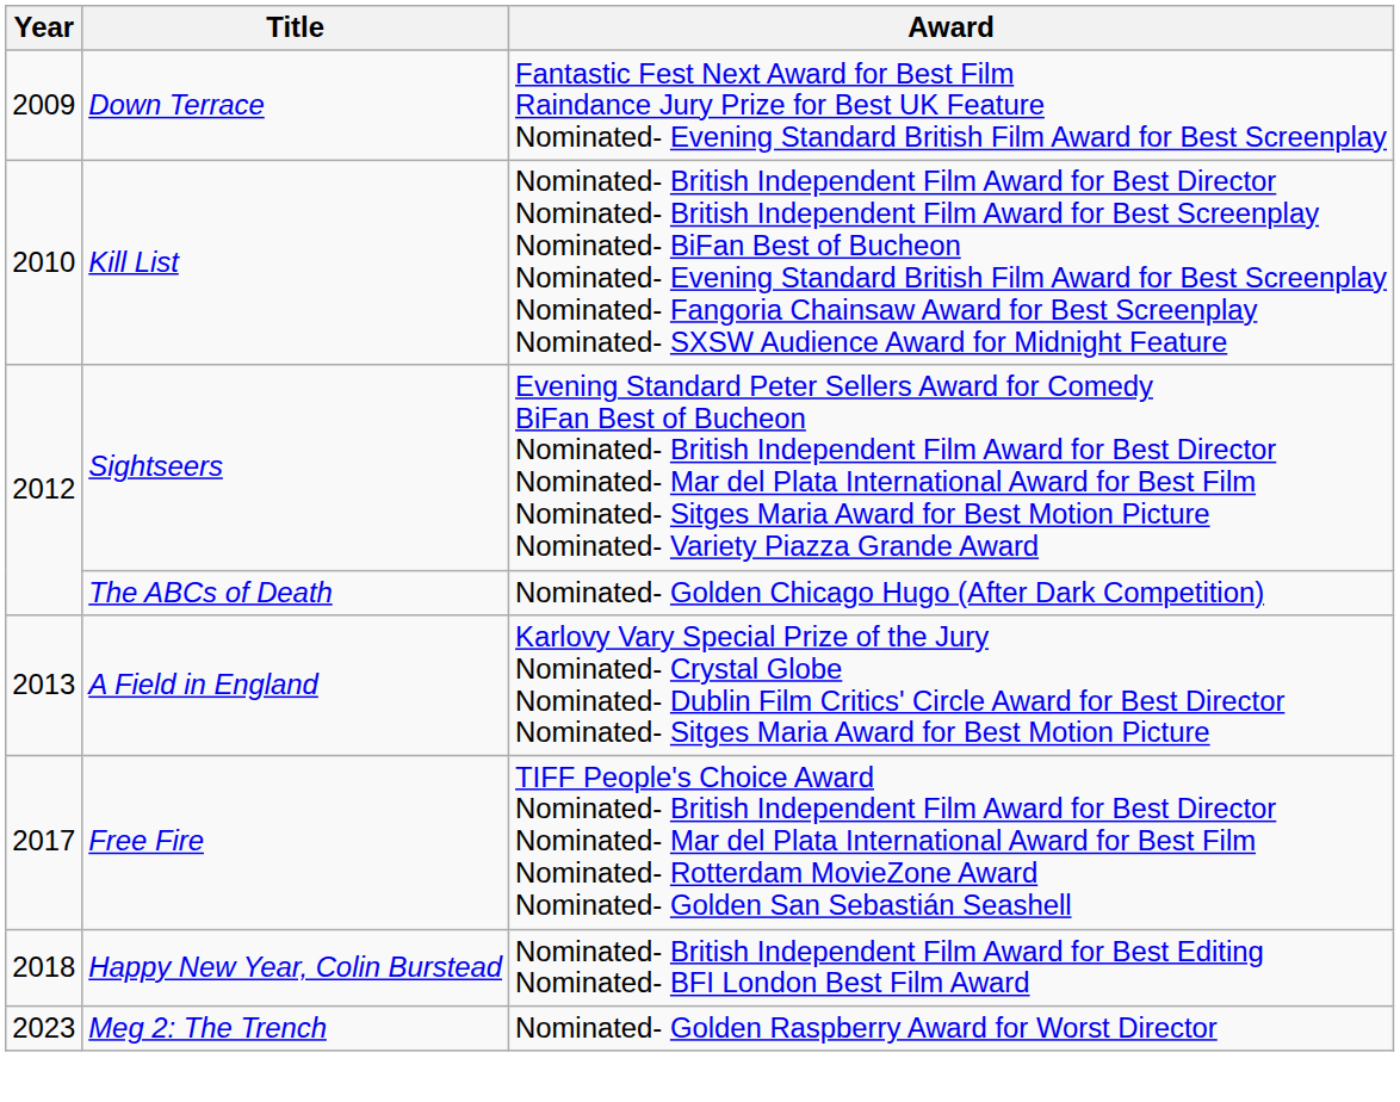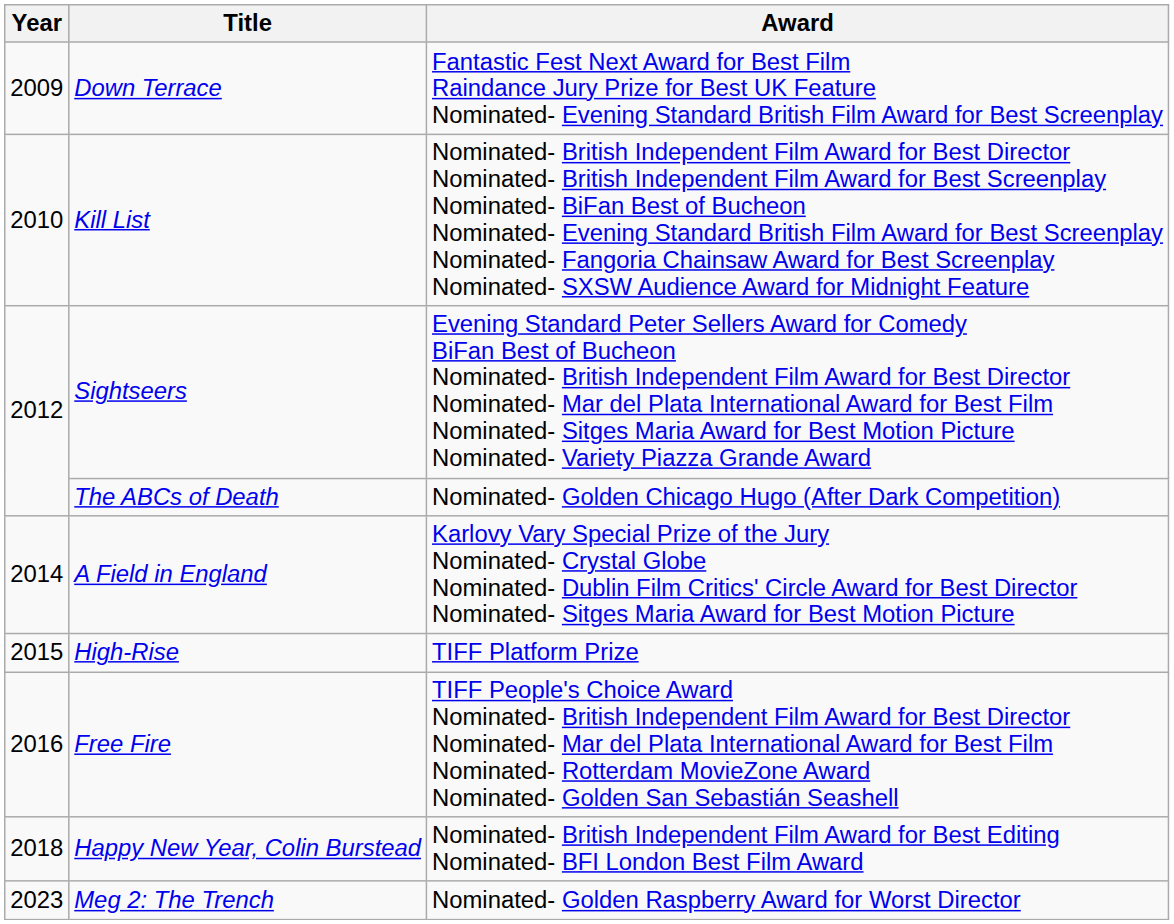A Field in England | Year: 2013 -> 2014
+ row: 2015 | High-Rise | TIFF Platform Prize
Free Fire | Year: 2017 -> 2016
